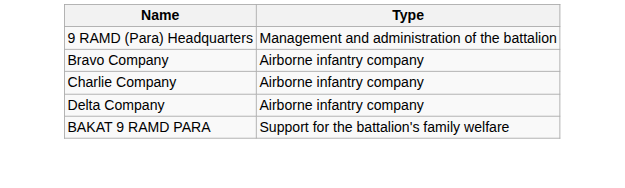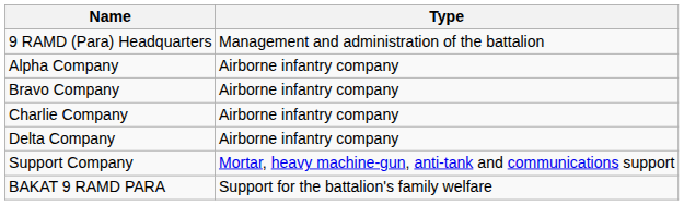+ row: Alpha Company | Airborne infantry company
+ row: Support Company | Mortar, heavy machine-gun, anti-tank and communications support
